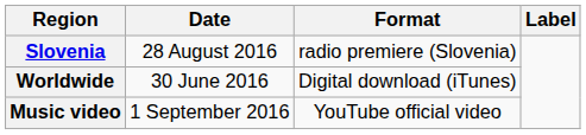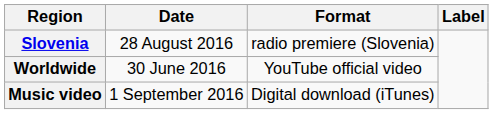Worldwide | Format: Digital download (iTunes) -> YouTube official video
Music video | Format: YouTube official video -> Digital download (iTunes)
